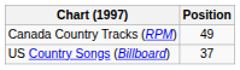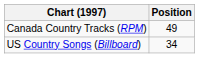US Country Songs (Billboard) | Position: 37 -> 34
